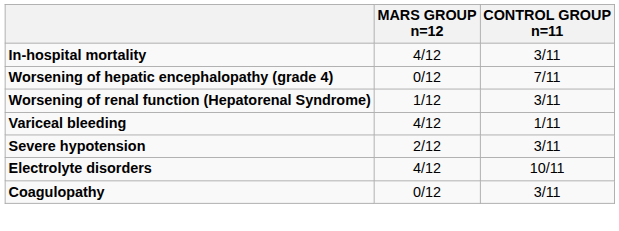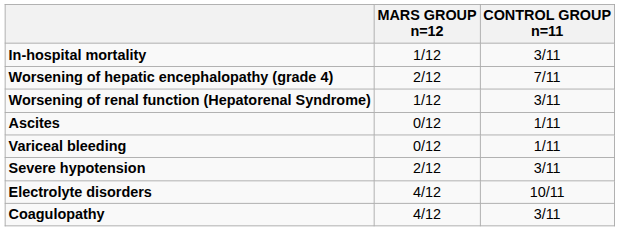In-hospital mortality | MARS GROUP n=12: 4/12 -> 1/12
Worsening of hepatic encephalopathy (grade 4) | MARS GROUP n=12: 0/12 -> 2/12
+ row: Ascites | 0/12 | 1/11
Variceal bleeding | MARS GROUP n=12: 4/12 -> 0/12
Coagulopathy | MARS GROUP n=12: 0/12 -> 4/12
